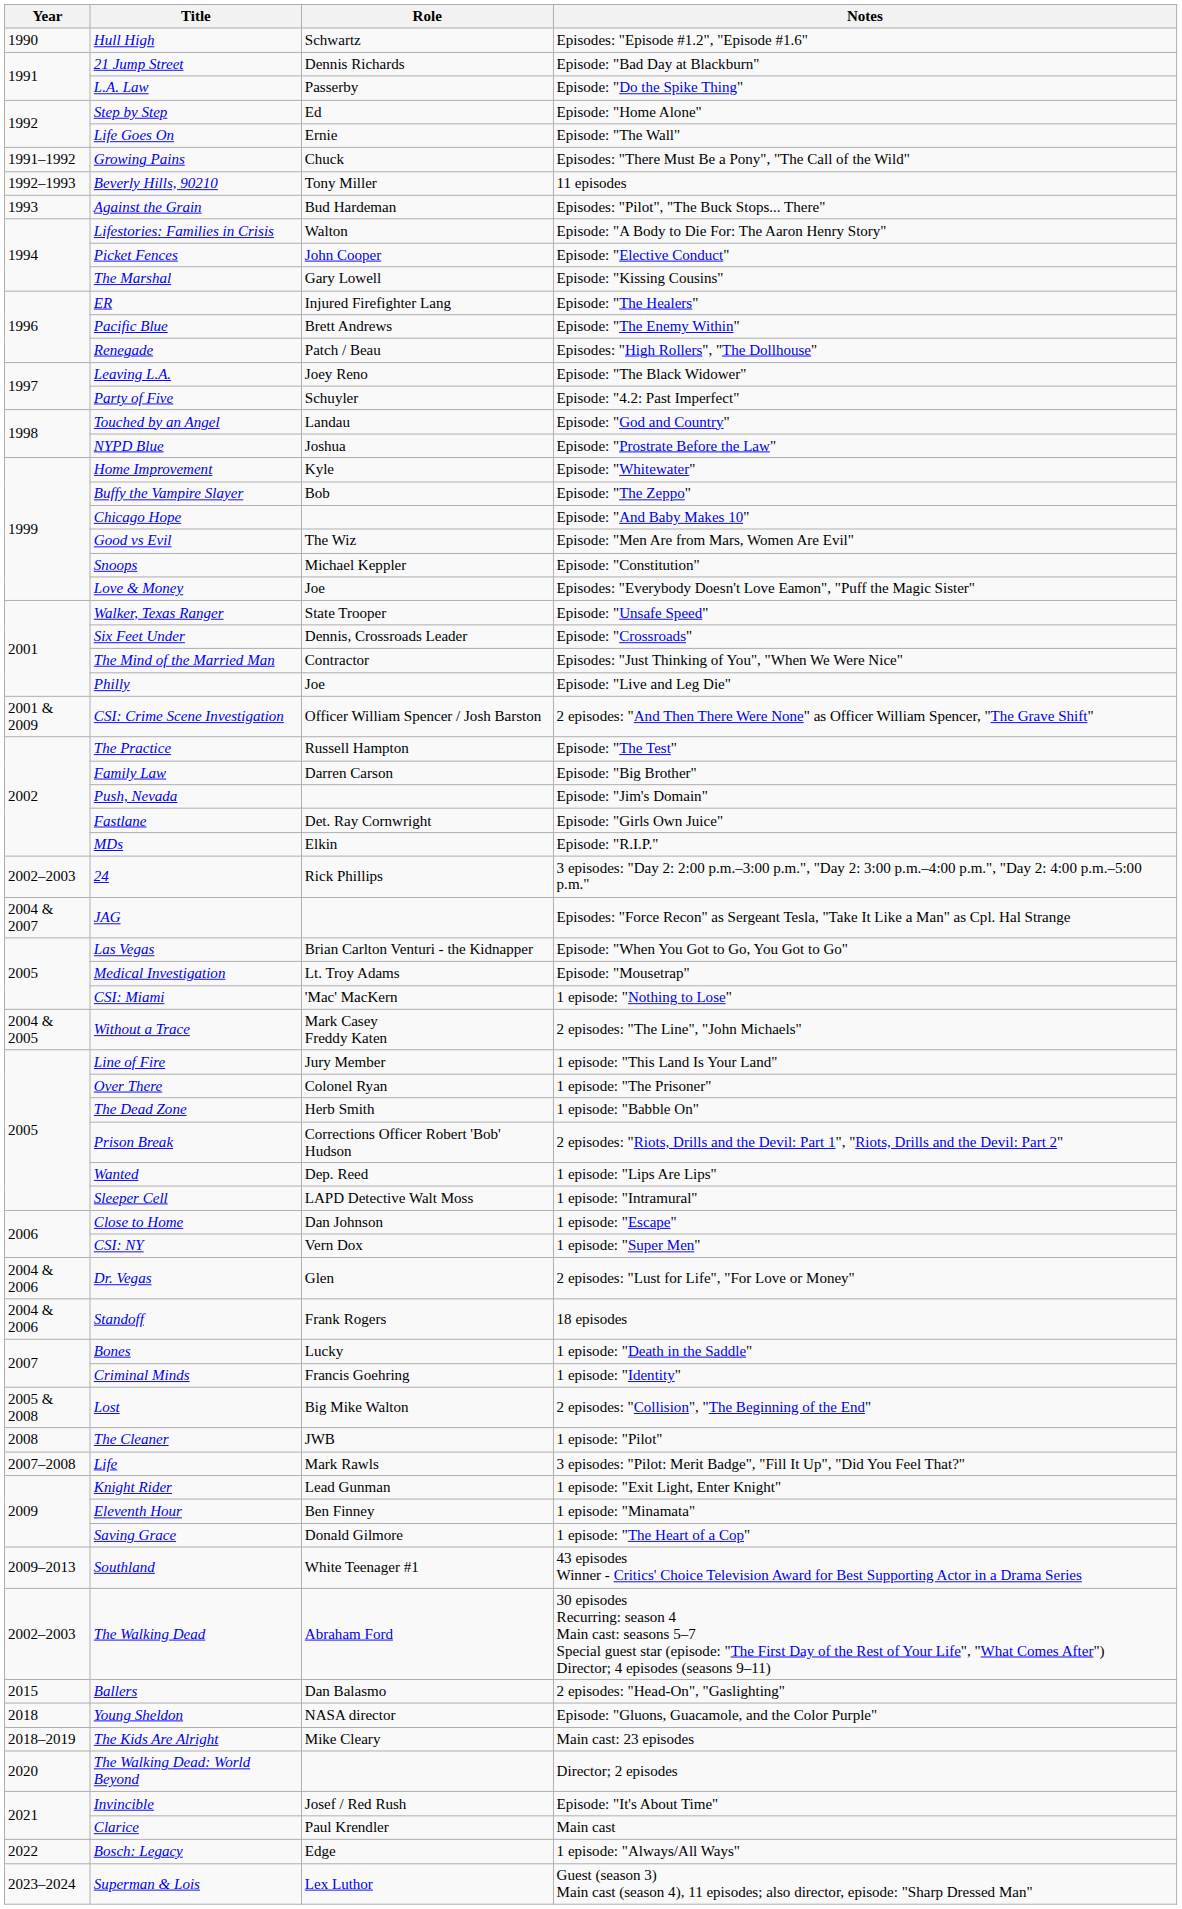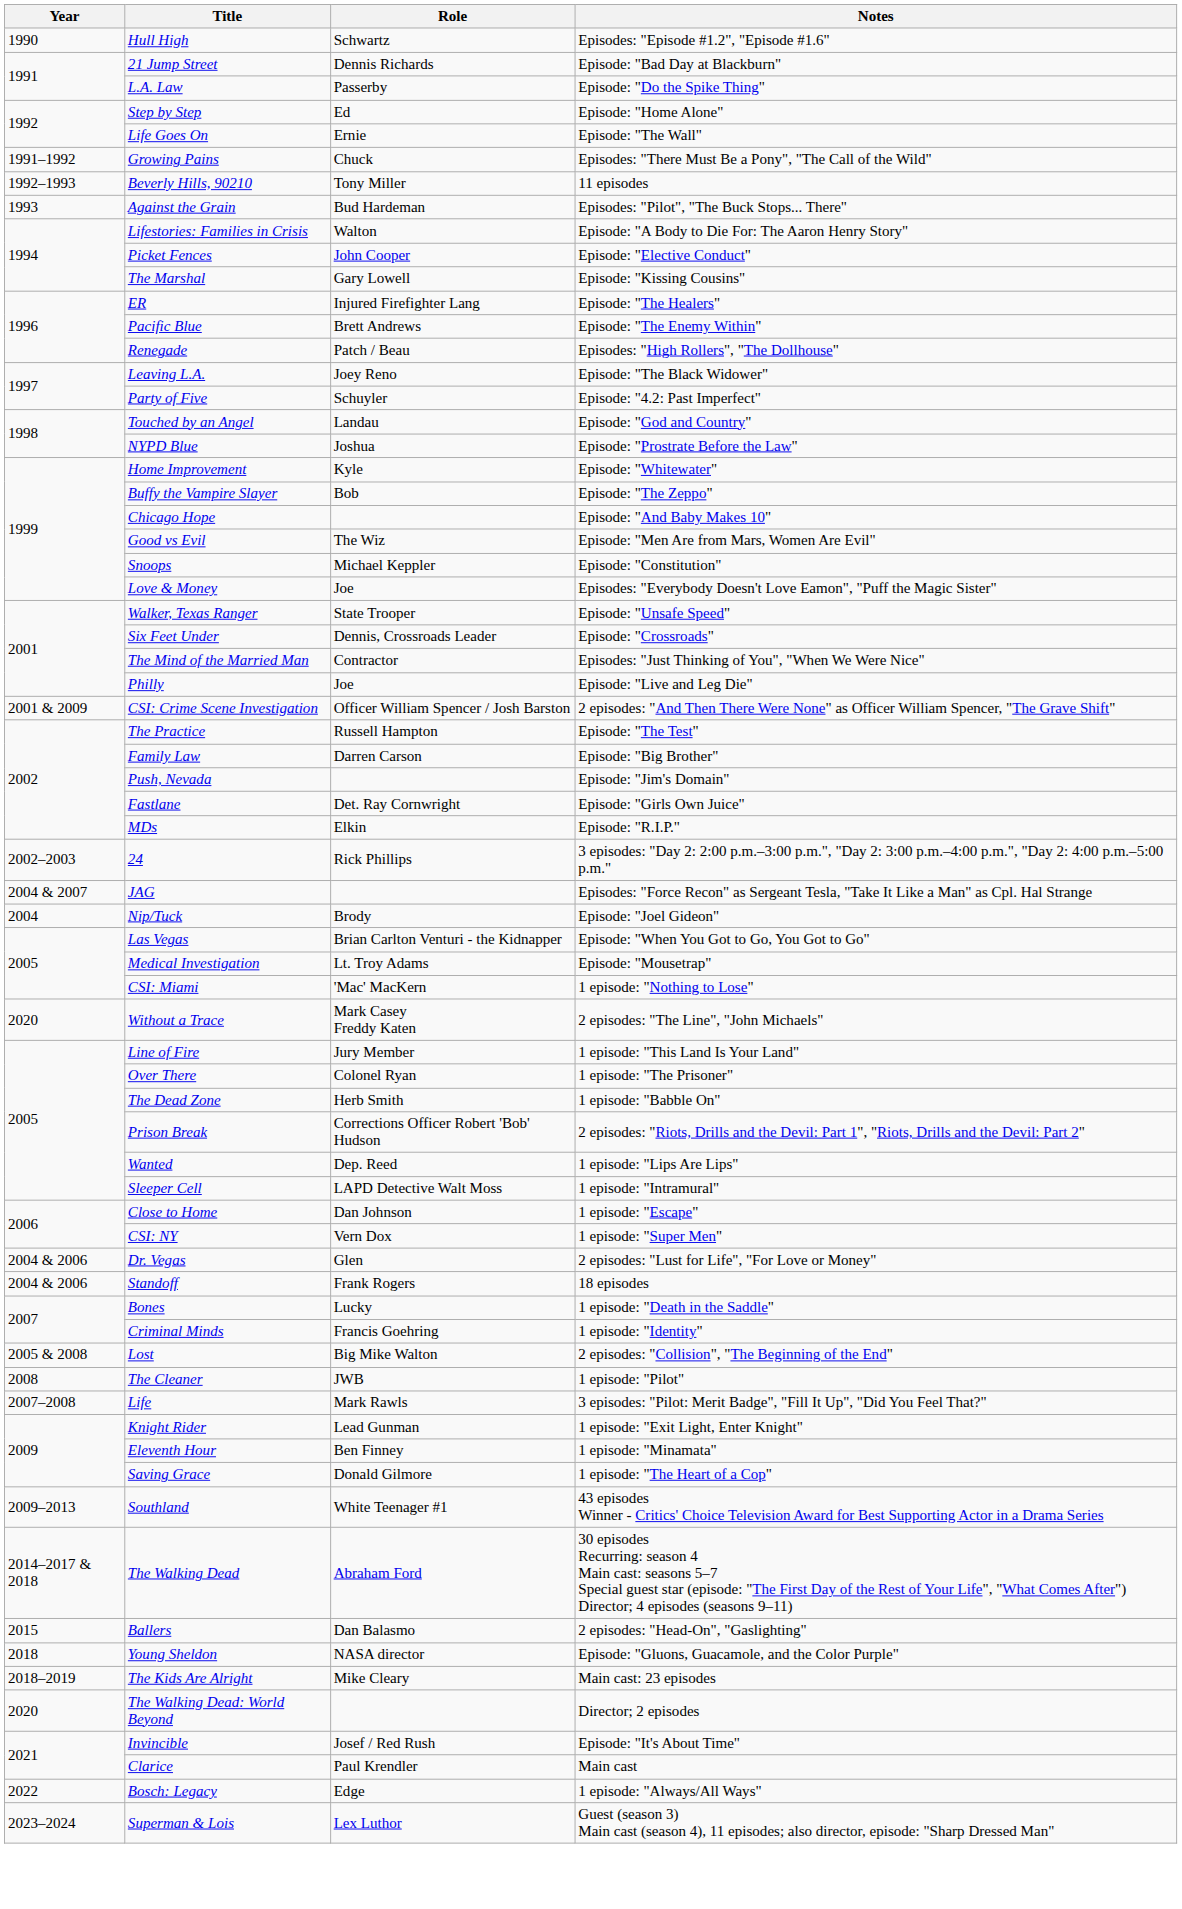+ row: 2004 | Nip/Tuck | Brody | Episode: "Joel Gideon"
Without a Trace | Year: 2004 & 2005 -> 2020
The Walking Dead | Year: 2002–2003 -> 2014–2017 & 2018
